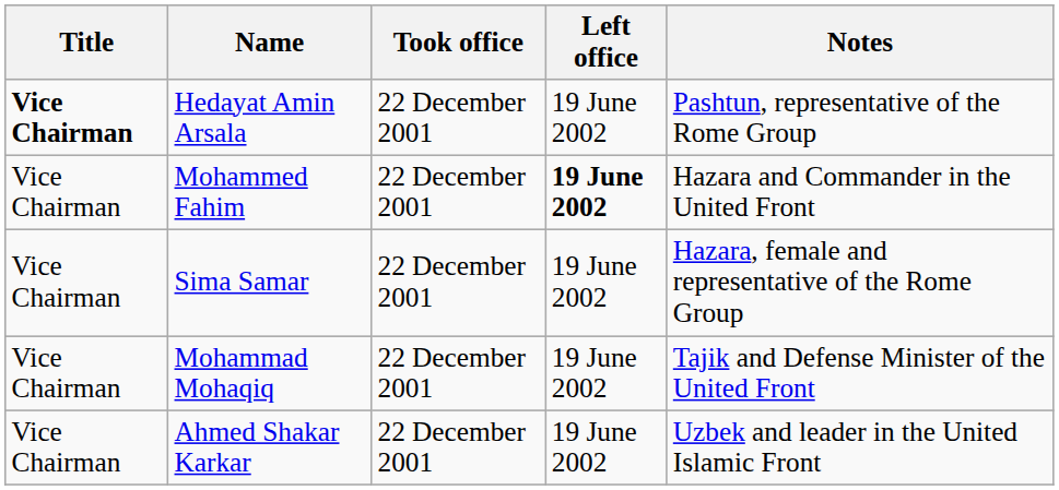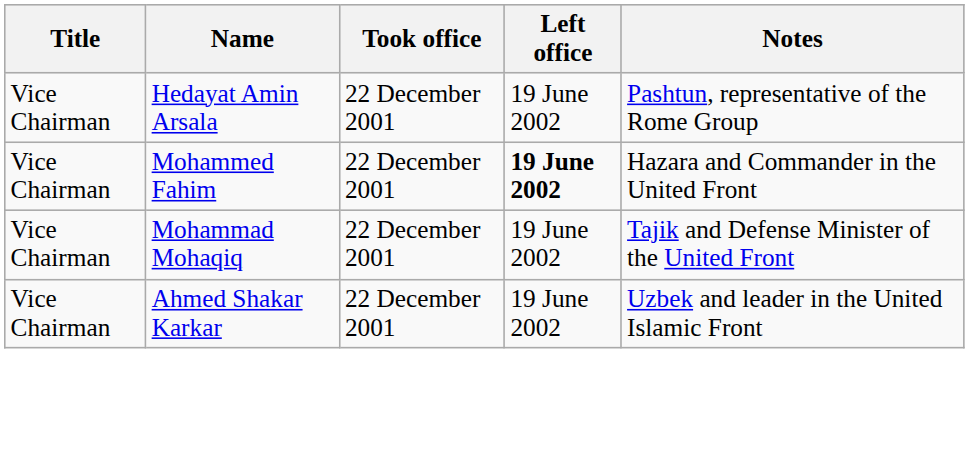Hedayat Amin Arsala | Title: bold -> normal
- row: Vice Chairman | Sima Samar | 22 December 2001 | 19 June 2002 | Hazara, female and representative of the Rome Group
